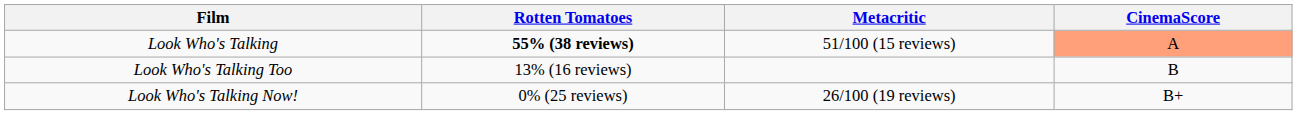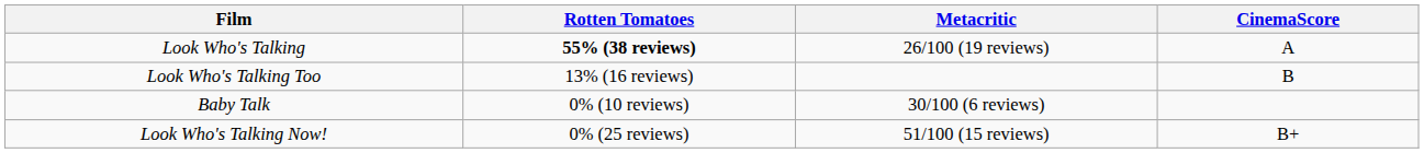Look Who's Talking | Metacritic: 51/100 (15 reviews) -> 26/100 (19 reviews)
Look Who's Talking | CinemaScore: lightsalmon background -> no background
+ row: Baby Talk | 0% (10 reviews) | 30/100 (6 reviews)
Look Who's Talking Now! | Metacritic: 26/100 (19 reviews) -> 51/100 (15 reviews)
